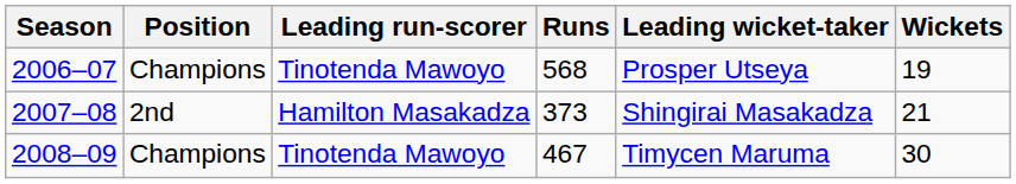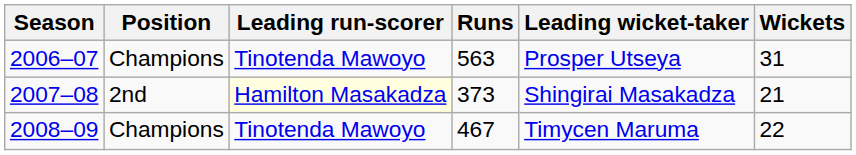2006–07 | Runs: 568 -> 563
2006–07 | Wickets: 19 -> 31
2007–08 | Leading run-scorer: no background -> lightyellow background
2008–09 | Wickets: 30 -> 22
